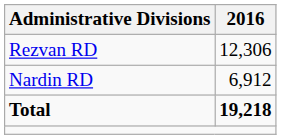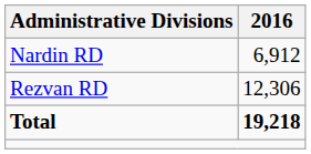rows swapped: Nardin RD <-> Rezvan RD
